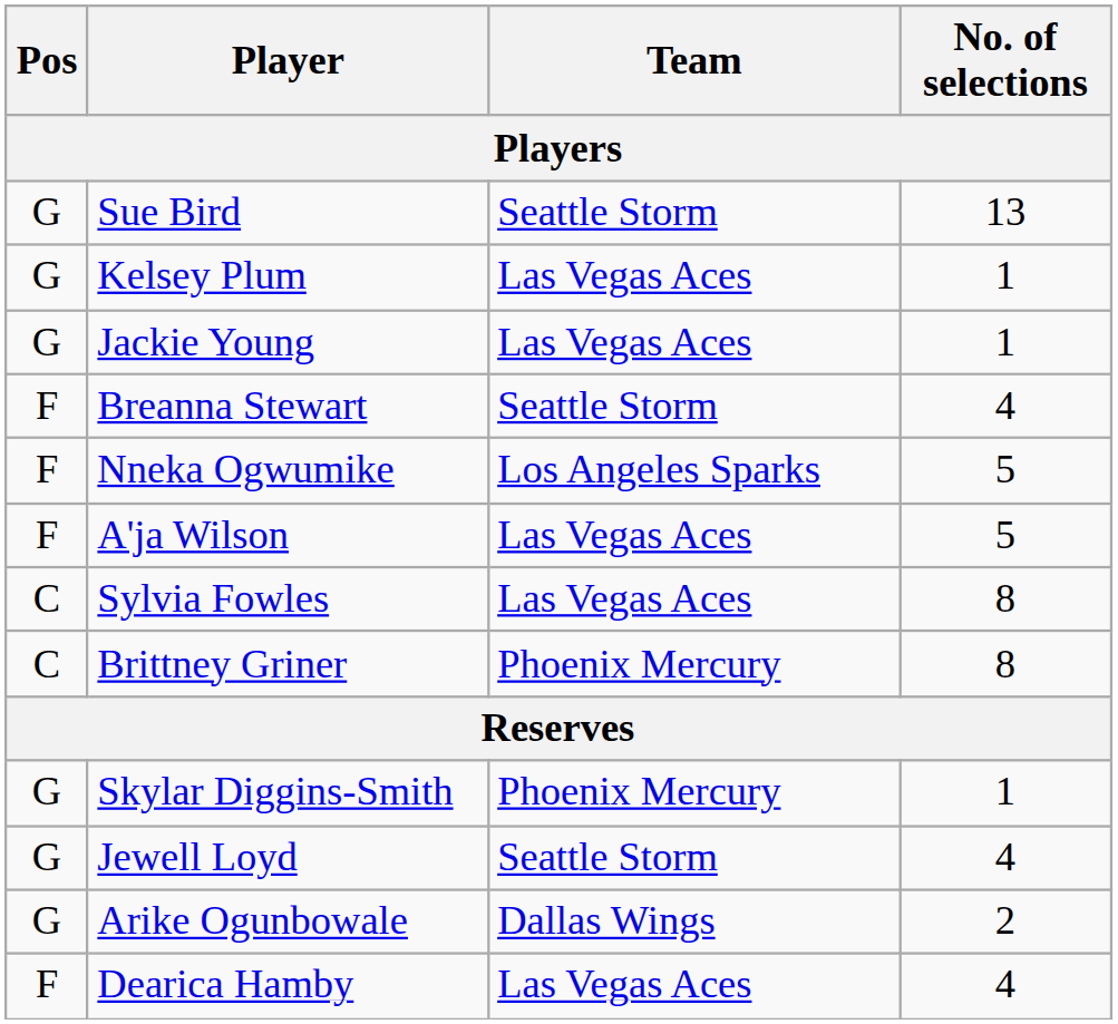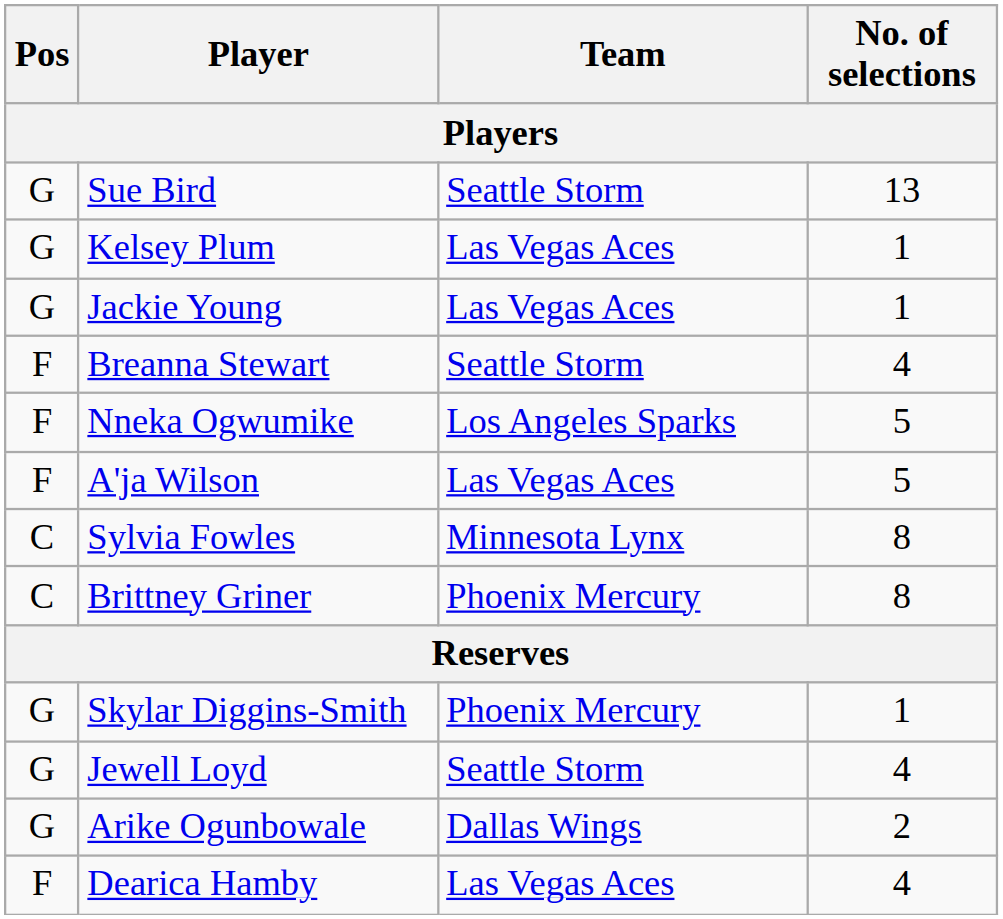Sylvia Fowles | Team: Las Vegas Aces -> Minnesota Lynx
